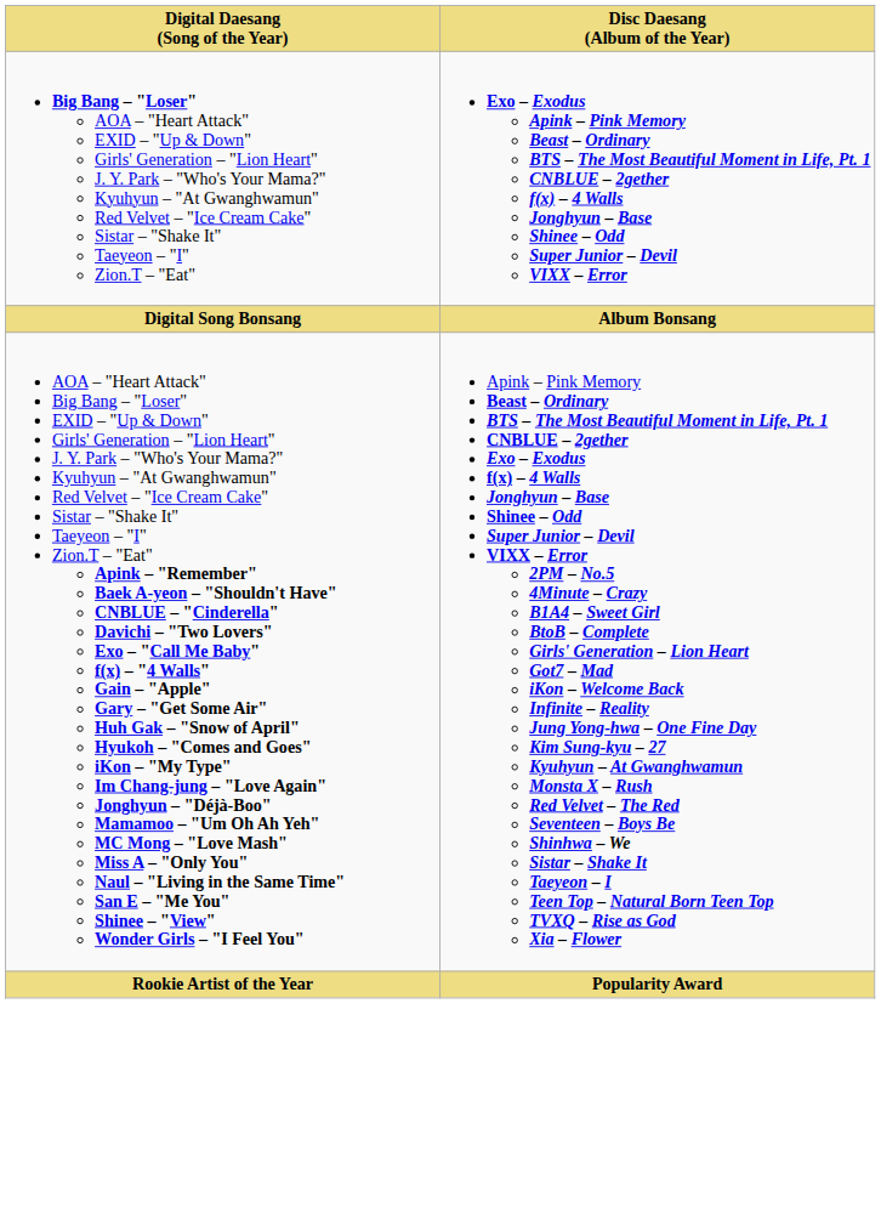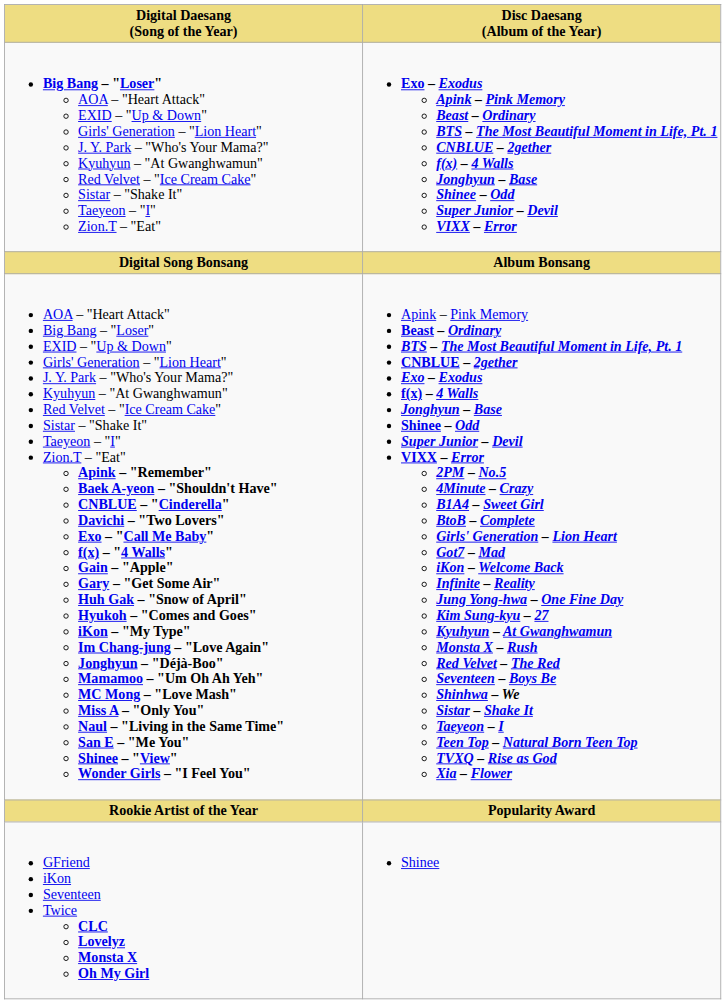+ row: GFriend iKon Seventeen Twice CLC Lovelyz Monsta X Oh My Girl | Shinee
